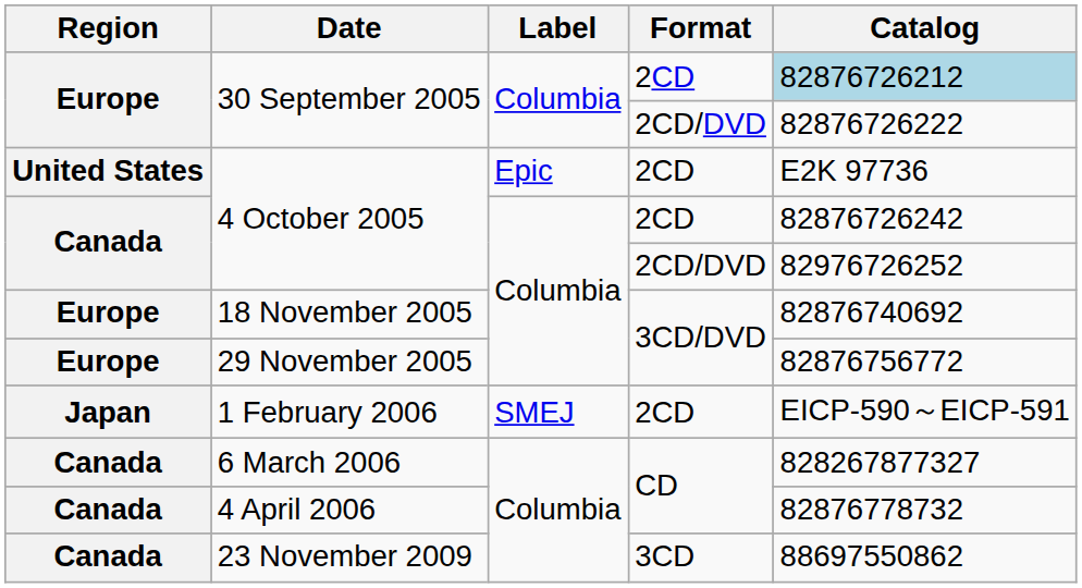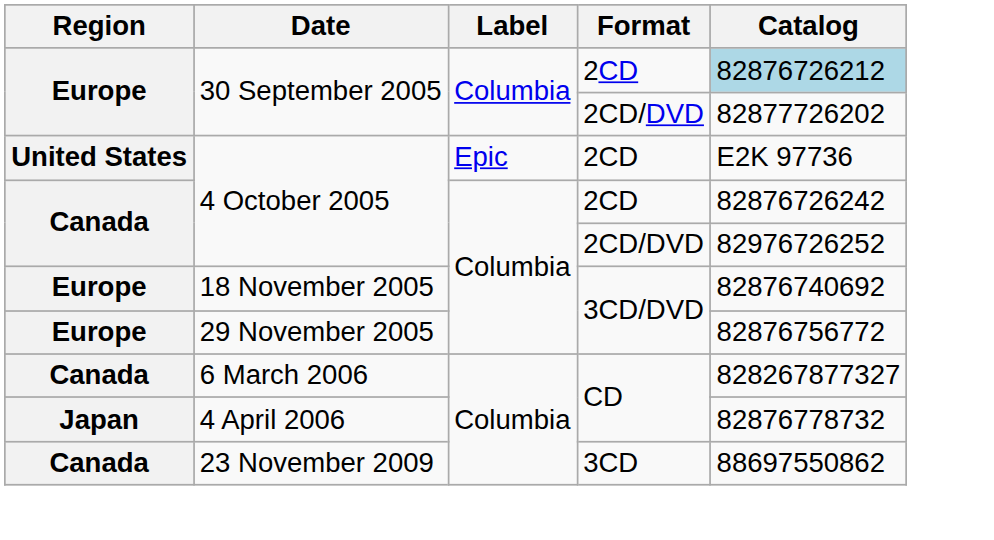30 September 2005 / 2CD/DVD | Catalog: 82876726222 -> 82877726202
- row: Japan | 1 February 2006 | SMEJ | 2CD | EICP-590～EICP-591
4 April 2006 | Region: Canada -> Japan
